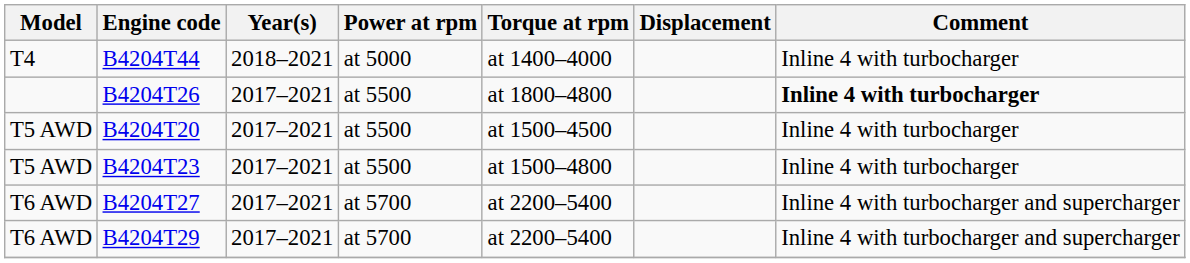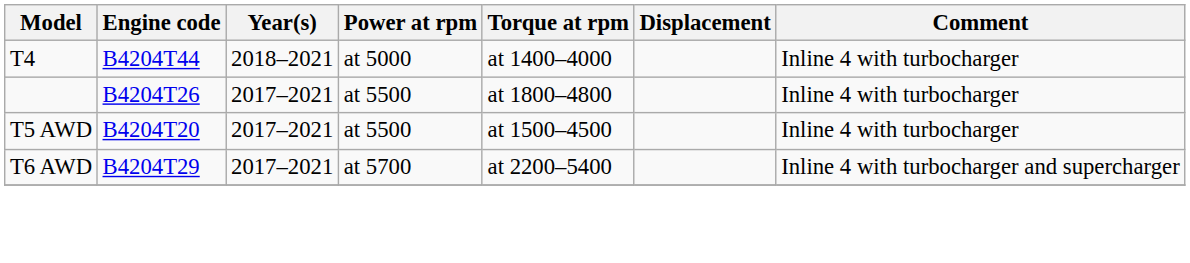B4204T26 | Comment: bold -> normal
- row: T5 AWD | B4204T23 | 2017–2021 | at 5500 | at 1500–4800 | Inline 4 with turbocharger
- row: T6 AWD | B4204T27 | 2017–2021 | at 5700 | at 2200–5400 | Inline 4 with turbocharger and supercharger
